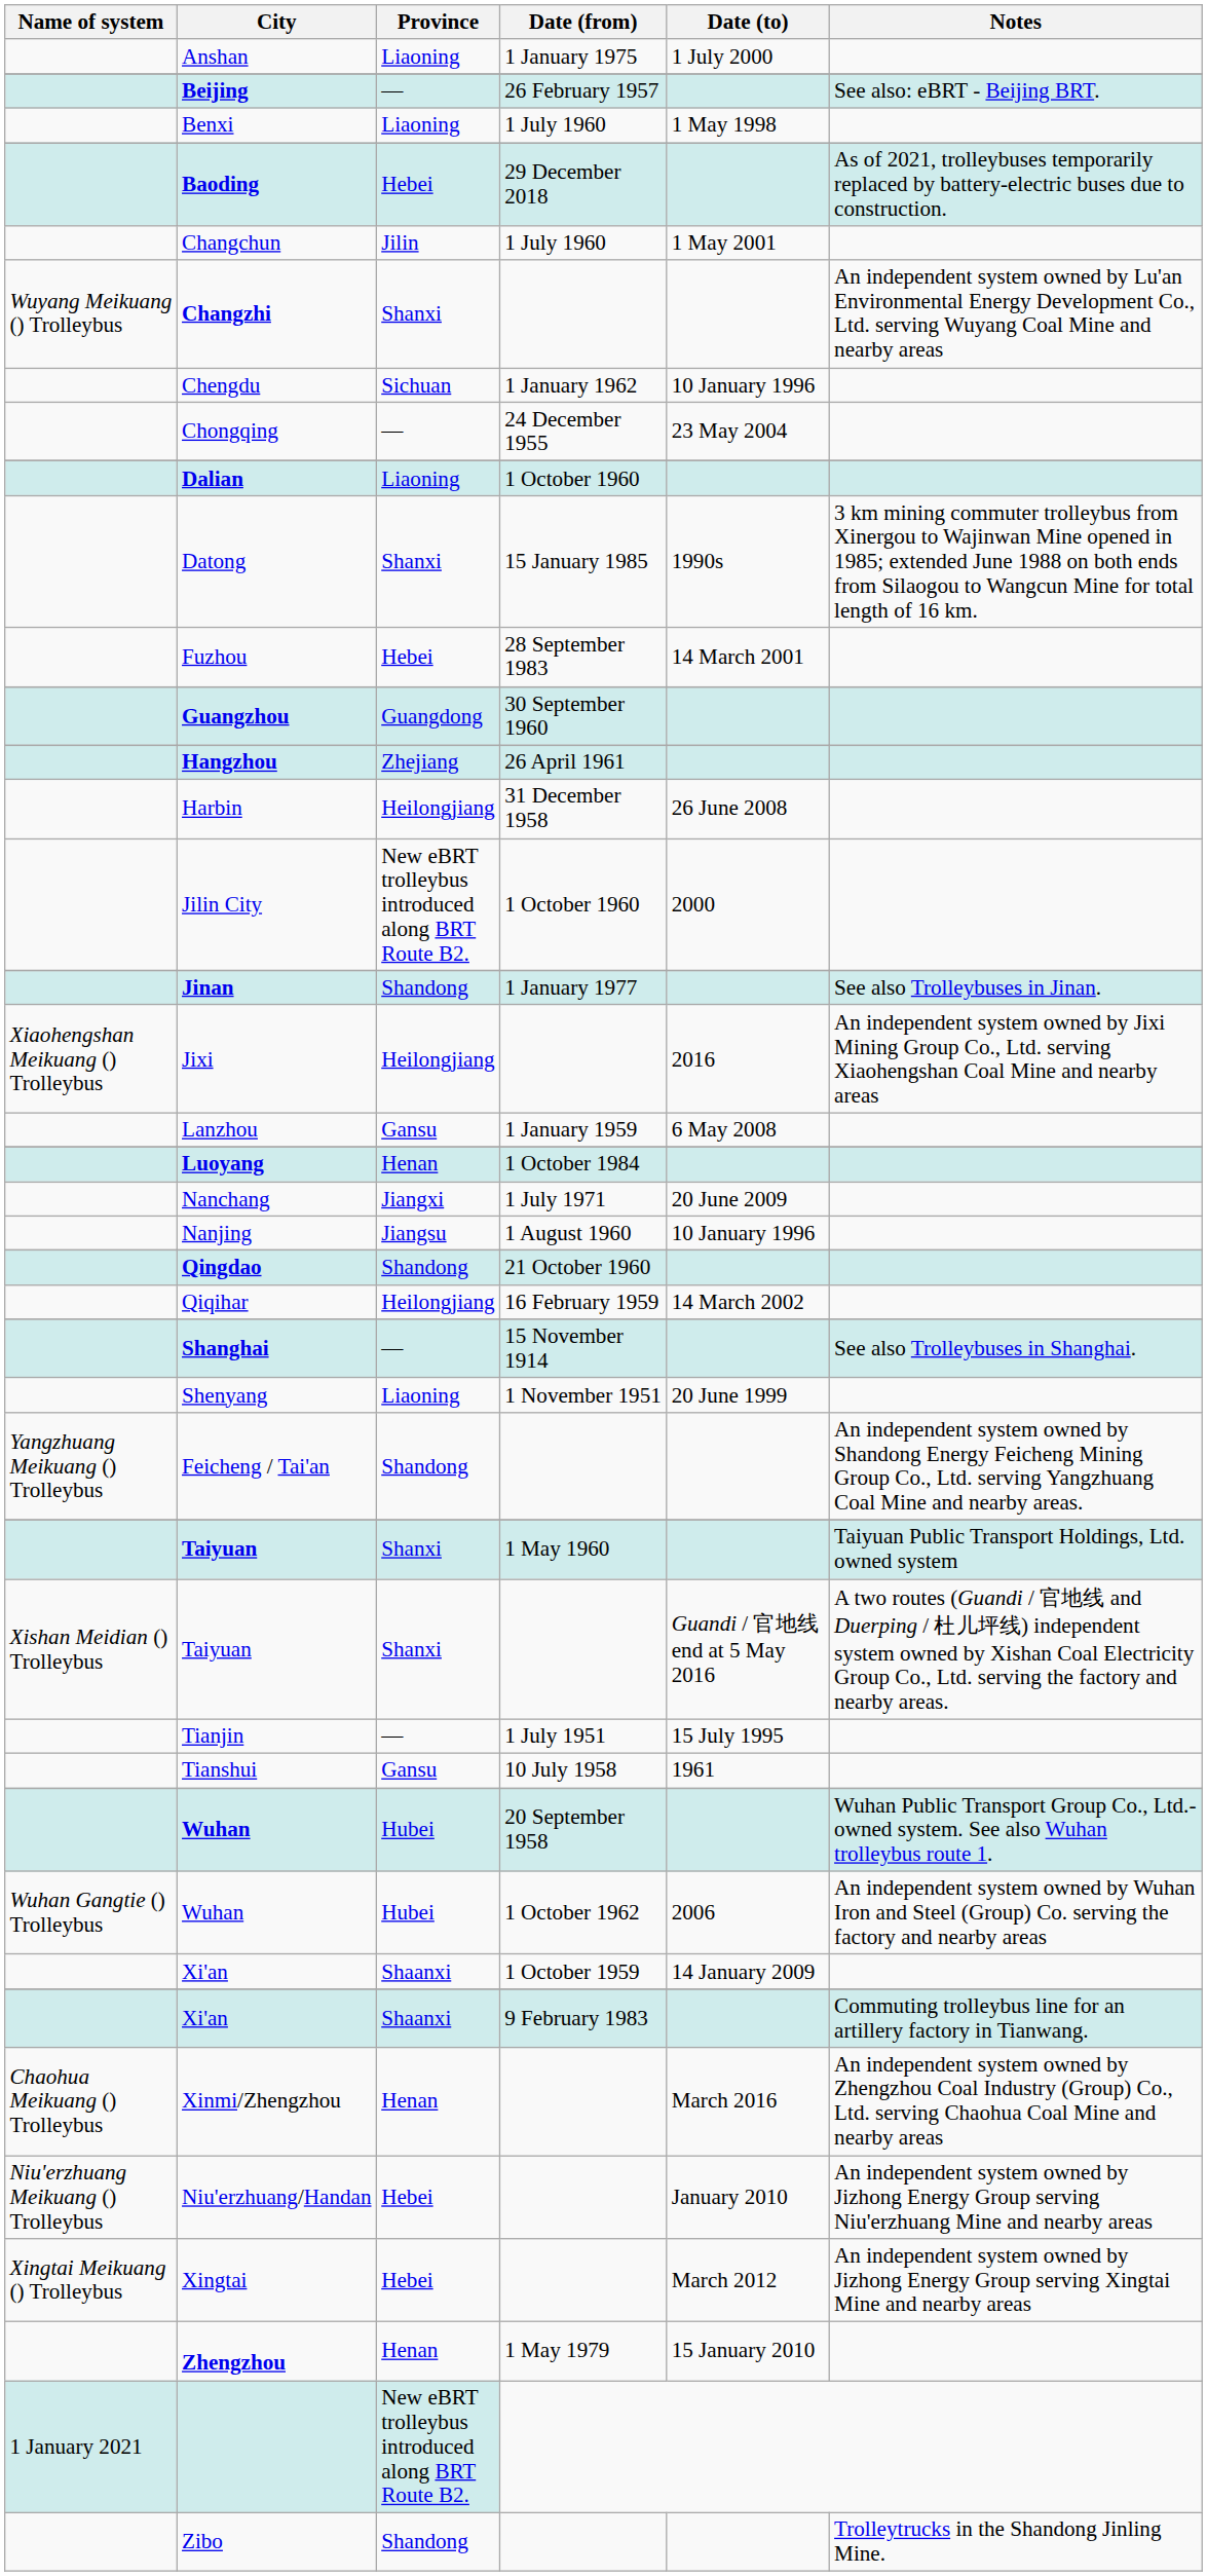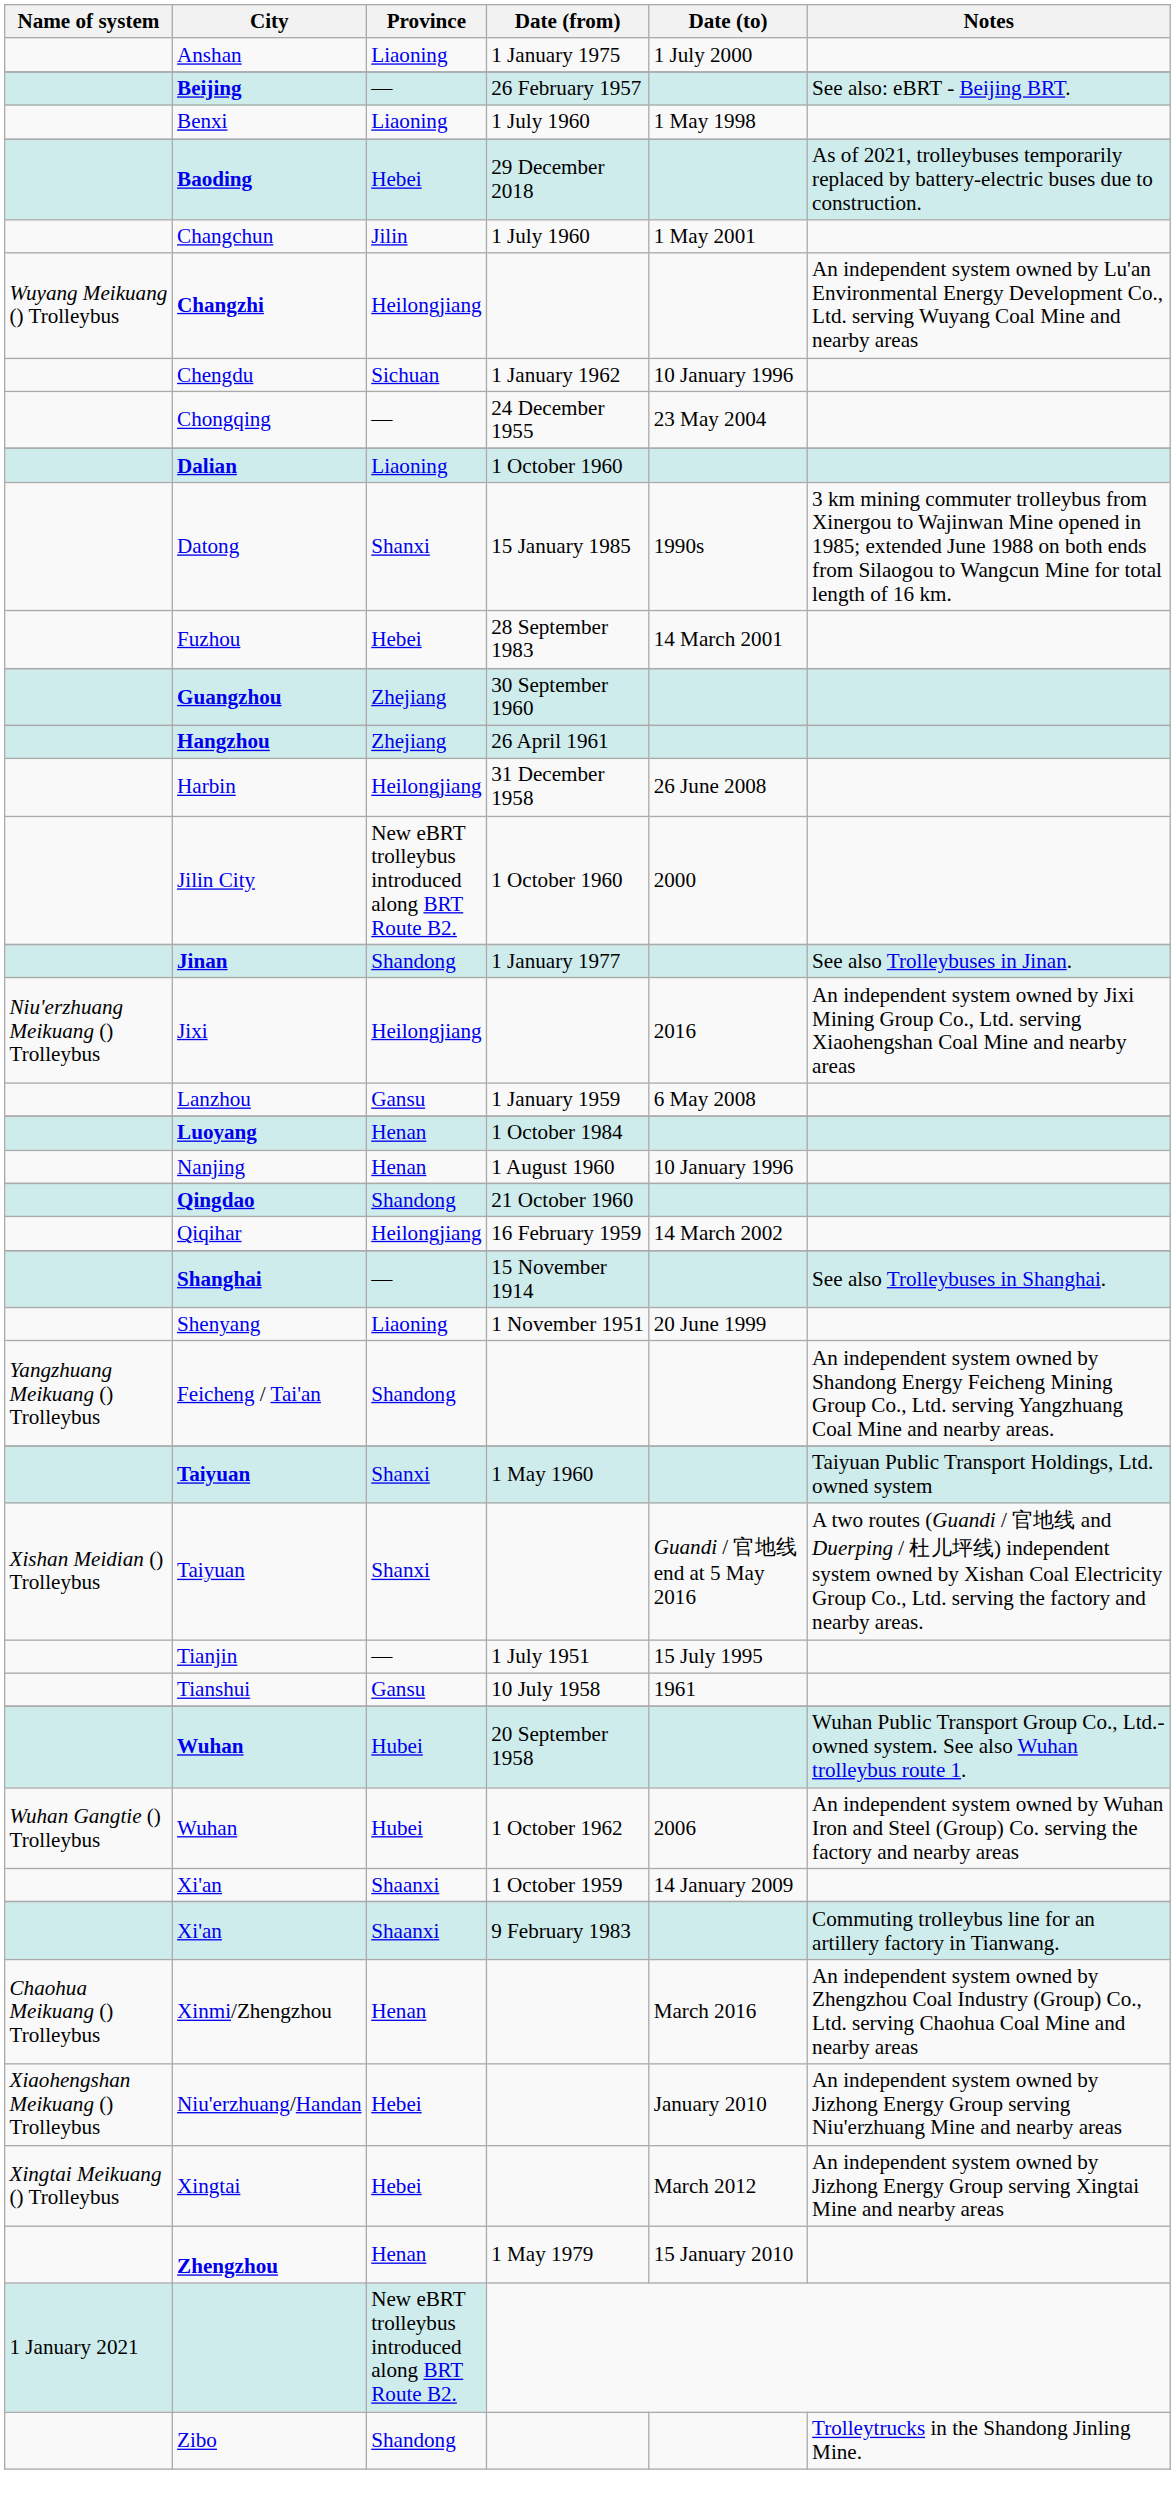Changzhi | Province: Shanxi -> Heilongjiang
Guangzhou | Province: Guangdong -> Zhejiang
Jixi | Name of system: Xiaohengshan Meikuang () Trolleybus -> Niu'erzhuang Meikuang () Trolleybus
- row: Nanchang | Jiangxi | 1 July 1971 | 20 June 2009
Nanjing | Province: Jiangsu -> Henan
Niu'erzhuang/Handan | Name of system: Niu'erzhuang Meikuang () Trolleybus -> Xiaohengshan Meikuang () Trolleybus
